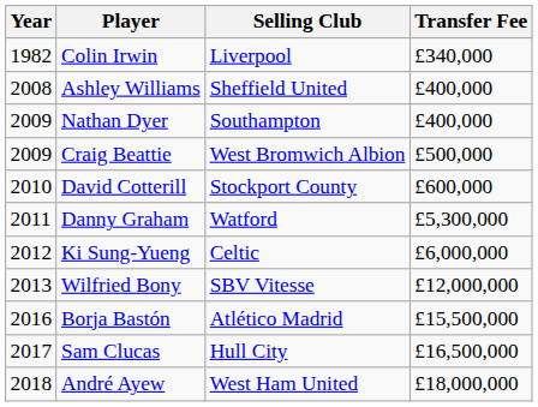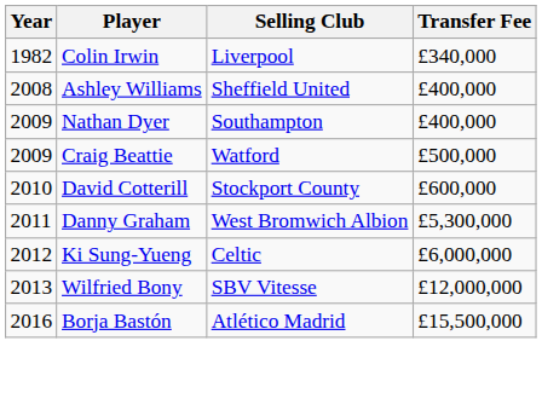Craig Beattie | Selling Club: West Bromwich Albion -> Watford
Danny Graham | Selling Club: Watford -> West Bromwich Albion
- row: 2017 | Sam Clucas | Hull City | £16,500,000
- row: 2018 | André Ayew | West Ham United | £18,000,000
